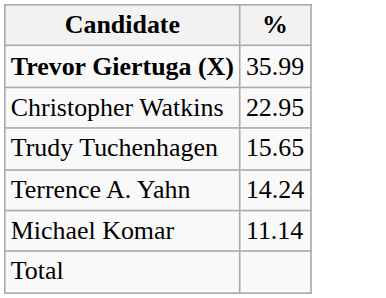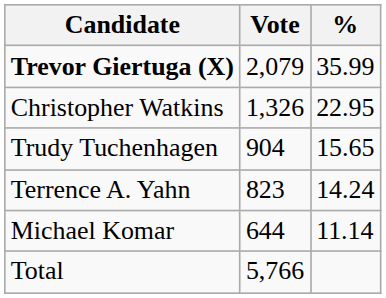+ column: Vote | 2,079 | 1,326 | 904 | 823 | 644 | 5,766
